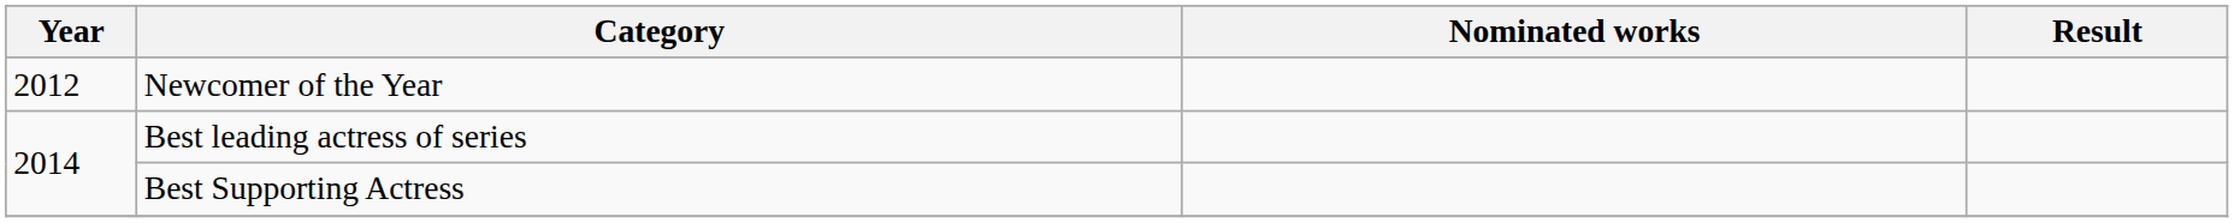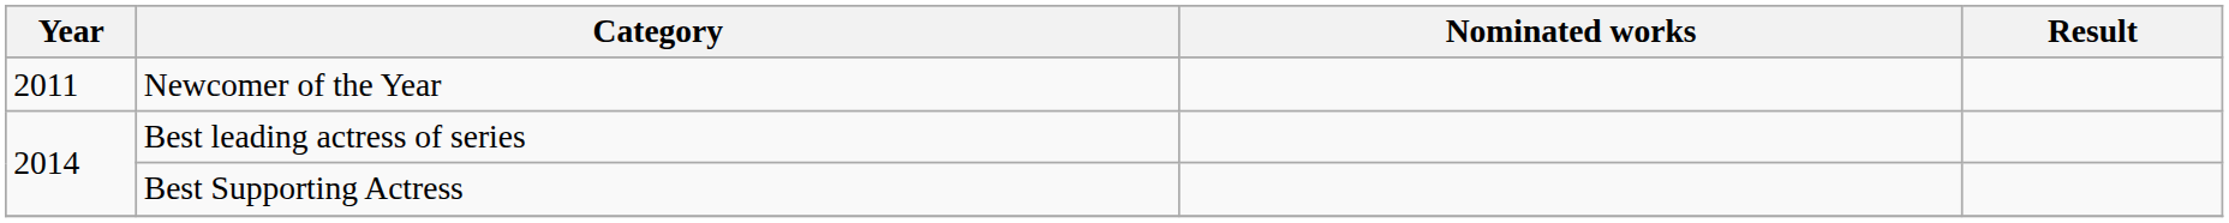Newcomer of the Year | Year: 2012 -> 2011
